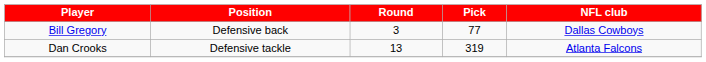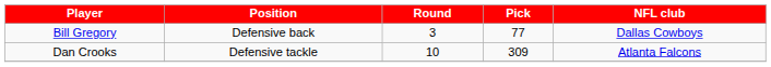Dan Crooks | Round: 13 -> 10
Dan Crooks | Pick: 319 -> 309
